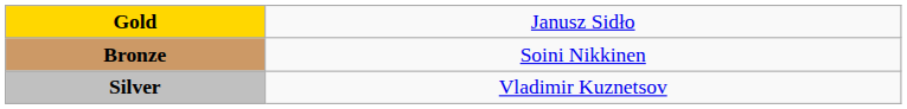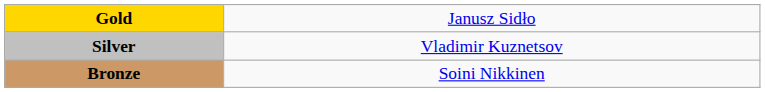rows swapped: Silver <-> Bronze
